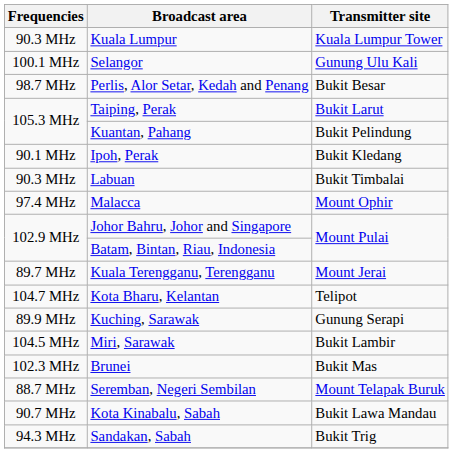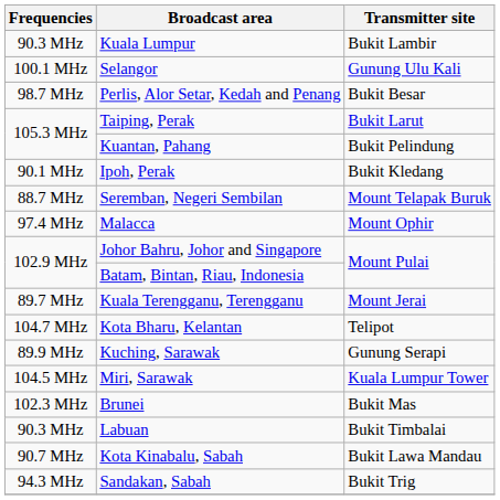Kuala Lumpur | Transmitter site: Kuala Lumpur Tower -> Bukit Lambir
rows swapped: Seremban, Negeri Sembilan <-> Labuan
Miri, Sarawak | Transmitter site: Bukit Lambir -> Kuala Lumpur Tower
